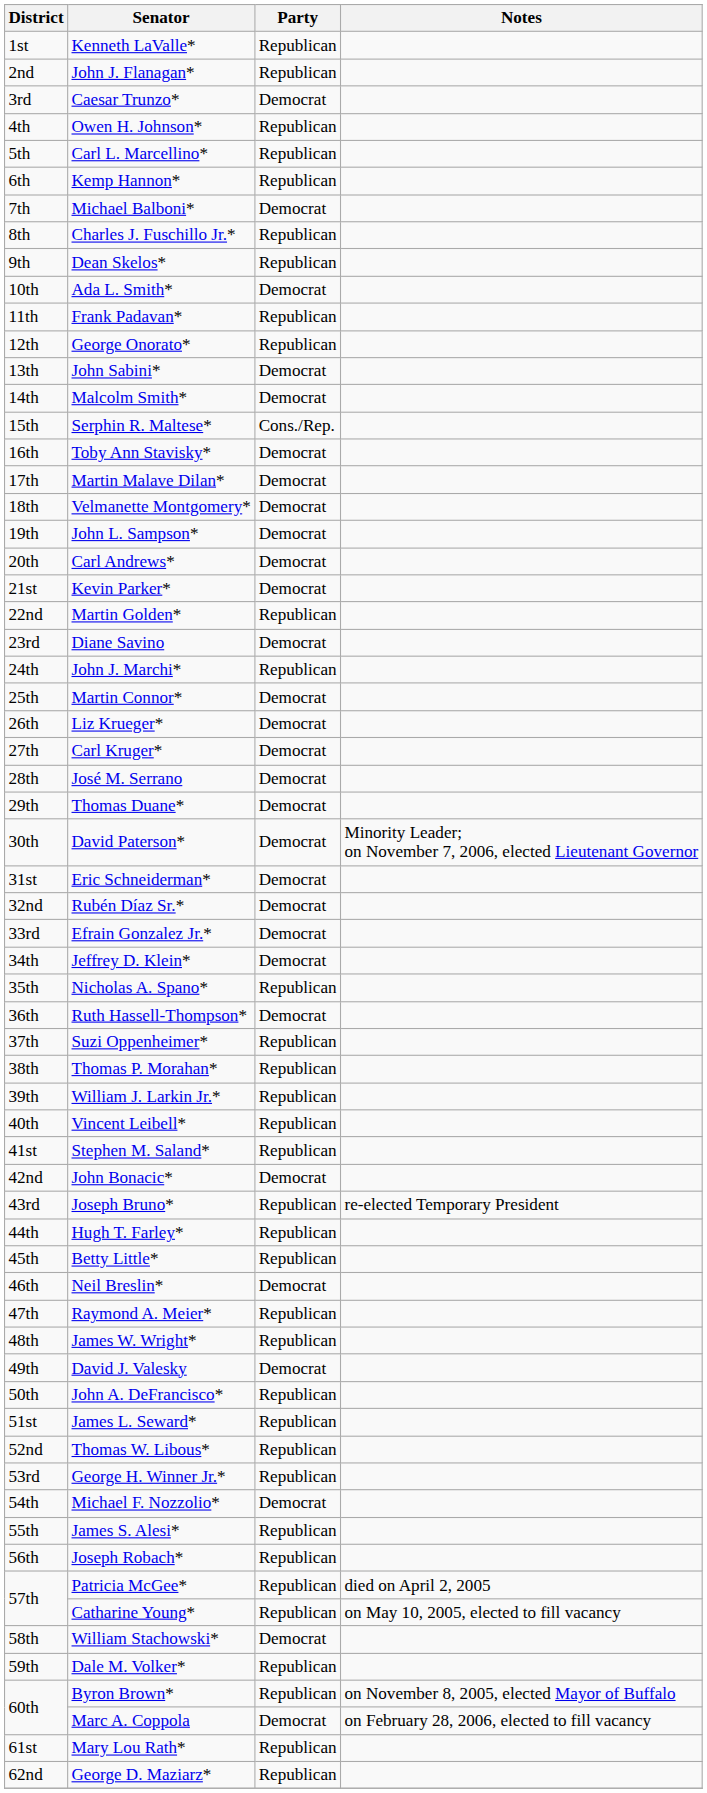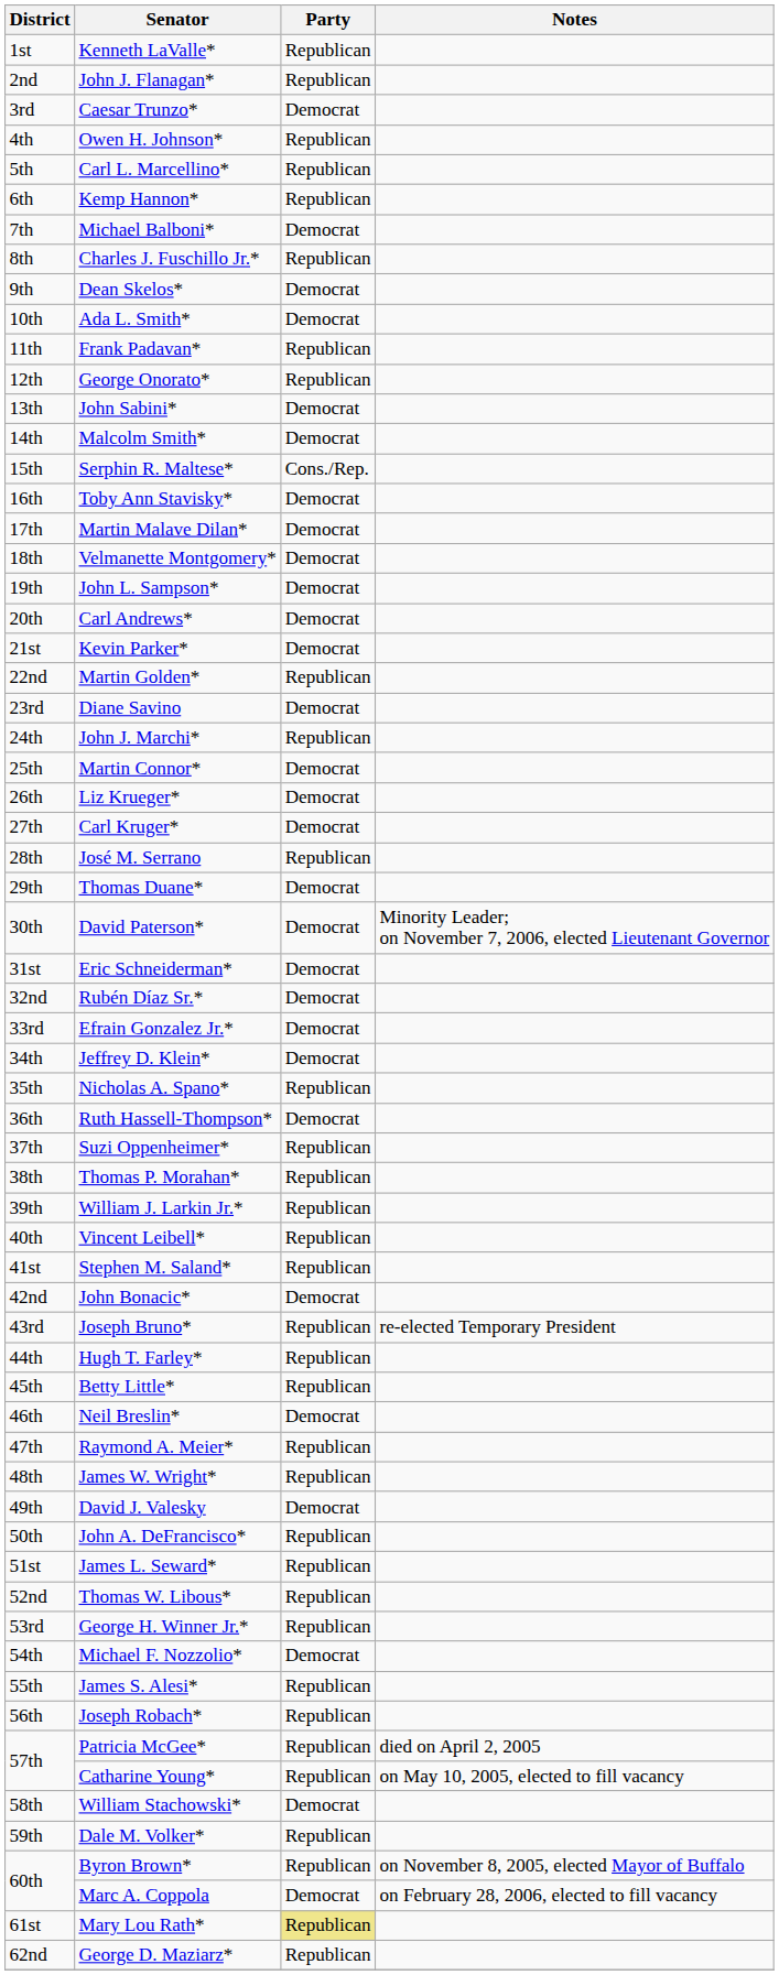Dean Skelos* | Party: Republican -> Democrat
José M. Serrano | Party: Democrat -> Republican
Mary Lou Rath* | Party: no background -> khaki background
